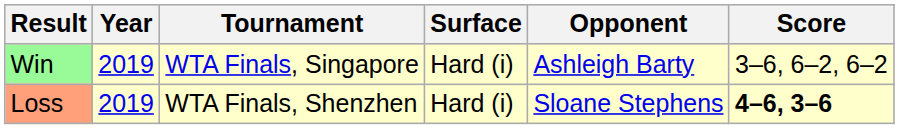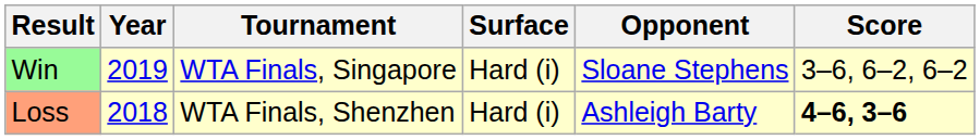Win | Opponent: Ashleigh Barty -> Sloane Stephens
Loss | Year: 2019 -> 2018
Loss | Opponent: Sloane Stephens -> Ashleigh Barty
